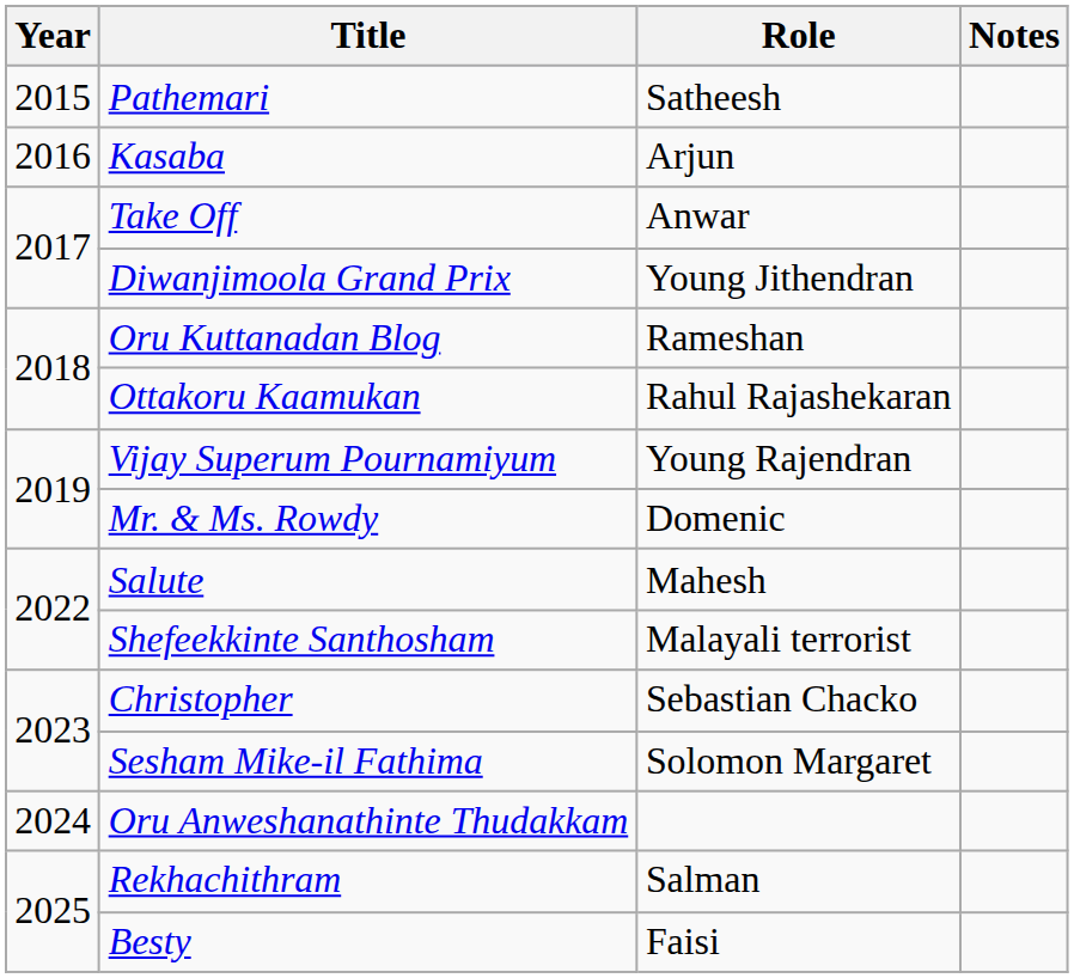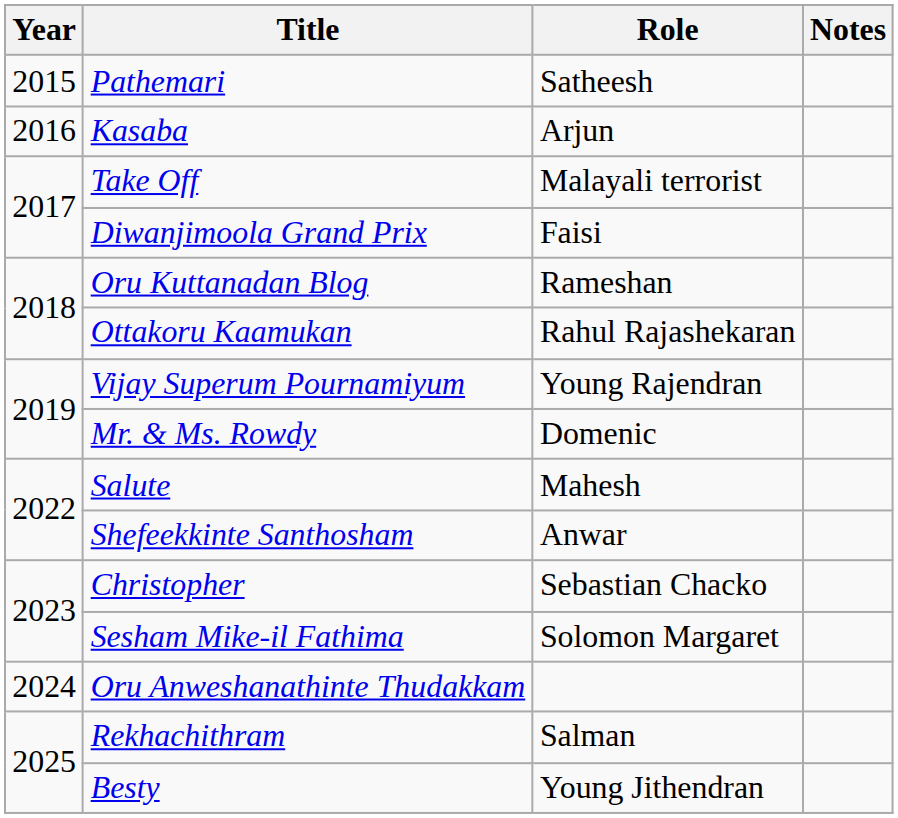Take Off | Role: Anwar -> Malayali terrorist
Diwanjimoola Grand Prix | Role: Young Jithendran -> Faisi
Shefeekkinte Santhosham | Role: Malayali terrorist -> Anwar
Besty | Role: Faisi -> Young Jithendran
